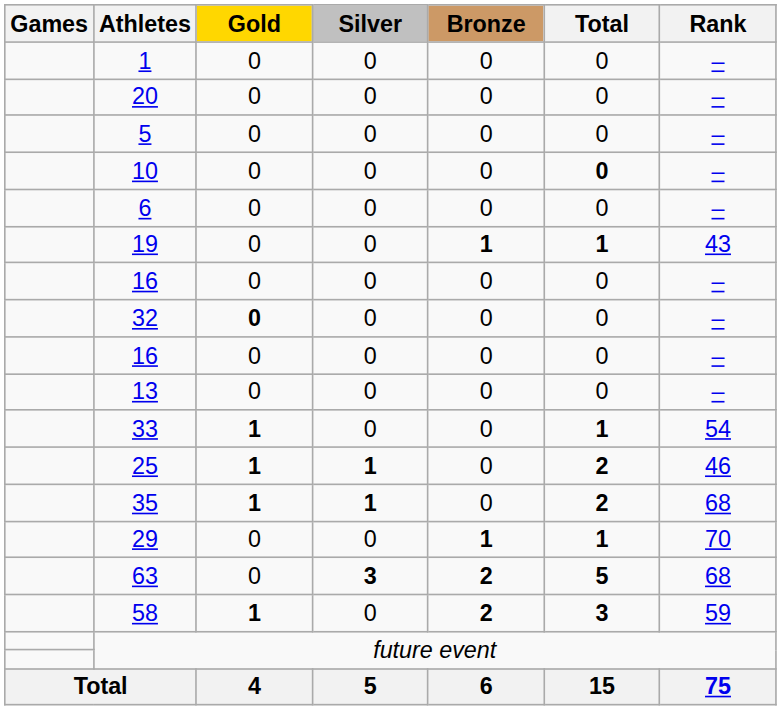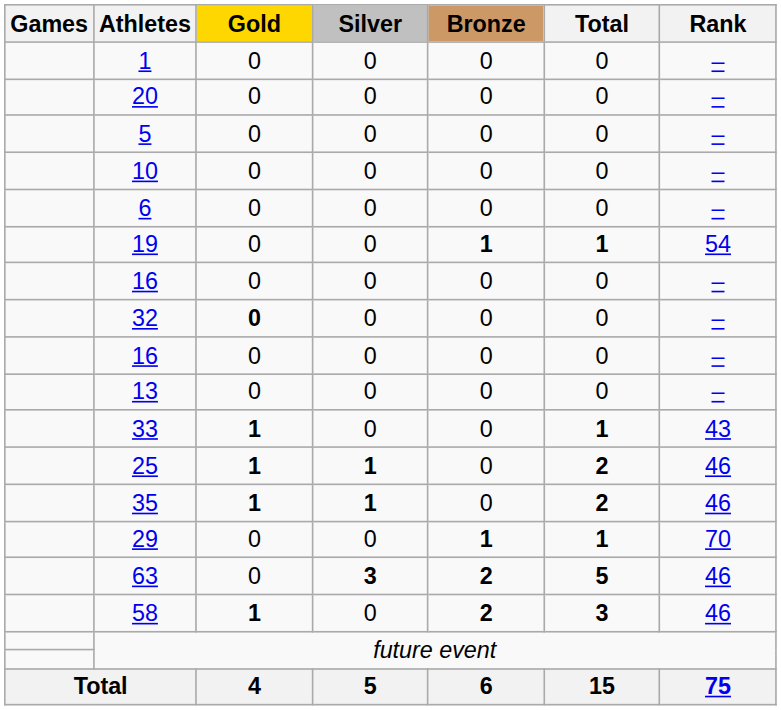10 | Total: bold -> normal
19 | Rank: 43 -> 54
33 | Rank: 54 -> 43
35 | Rank: 68 -> 46
63 | Rank: 68 -> 46
58 | Rank: 59 -> 46
